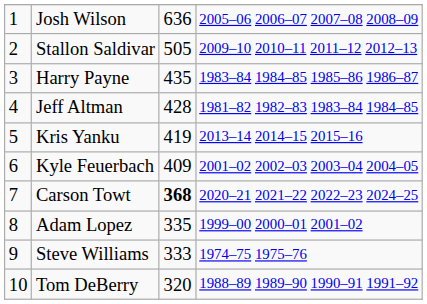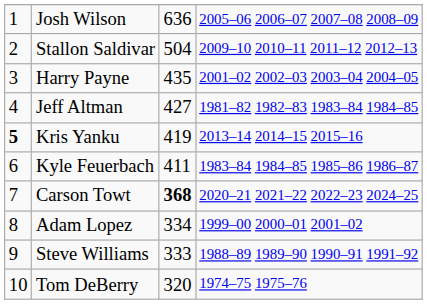Stallon Saldivar | column 3: 505 -> 504
Harry Payne | column 4: 1983–84 1984–85 1985–86 1986–87 -> 2001–02 2002–03 2003–04 2004–05
Jeff Altman | column 3: 428 -> 427
Kris Yanku | column 1: normal -> bold
Kyle Feuerbach | column 3: 409 -> 411
Kyle Feuerbach | column 4: 2001–02 2002–03 2003–04 2004–05 -> 1983–84 1984–85 1985–86 1986–87
Adam Lopez | column 3: 335 -> 334
Steve Williams | column 4: 1974–75 1975–76 -> 1988–89 1989–90 1990–91 1991–92
Tom DeBerry | column 4: 1988–89 1989–90 1990–91 1991–92 -> 1974–75 1975–76
